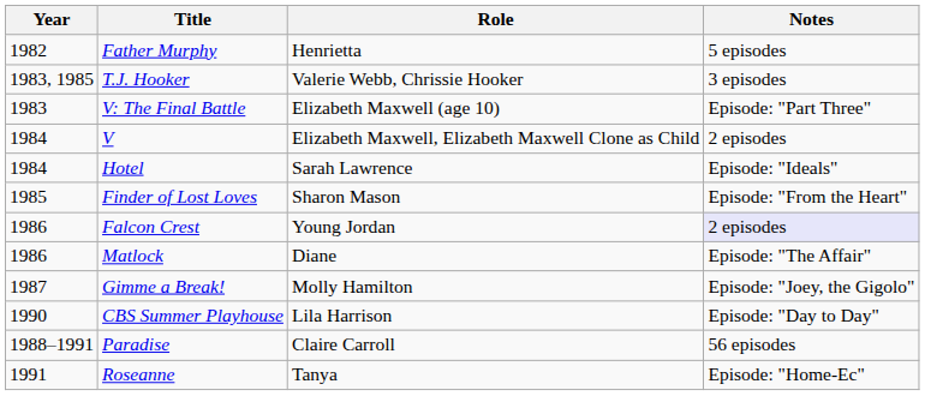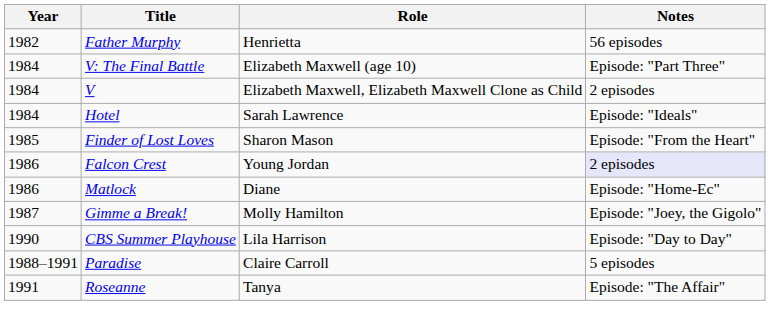Father Murphy | Notes: 5 episodes -> 56 episodes
- row: 1983, 1985 | T.J. Hooker | Valerie Webb, Chrissie Hooker | 3 episodes
V: The Final Battle | Year: 1983 -> 1984
Matlock | Notes: Episode: "The Affair" -> Episode: "Home-Ec"
Paradise | Notes: 56 episodes -> 5 episodes
Roseanne | Notes: Episode: "Home-Ec" -> Episode: "The Affair"
